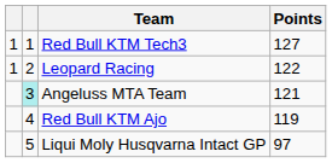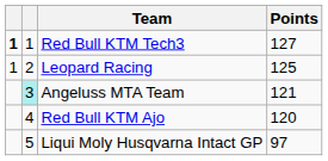Red Bull KTM Tech3 | column 1: normal -> bold
Leopard Racing | Points: 122 -> 125
Red Bull KTM Ajo | Points: 119 -> 120
